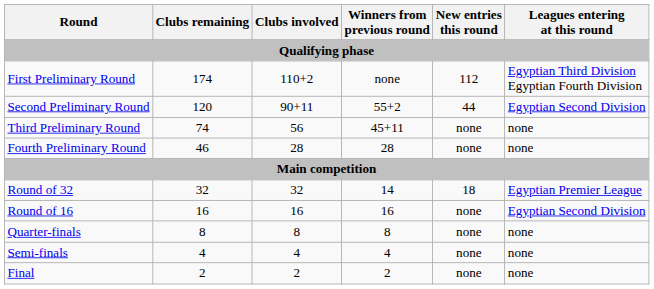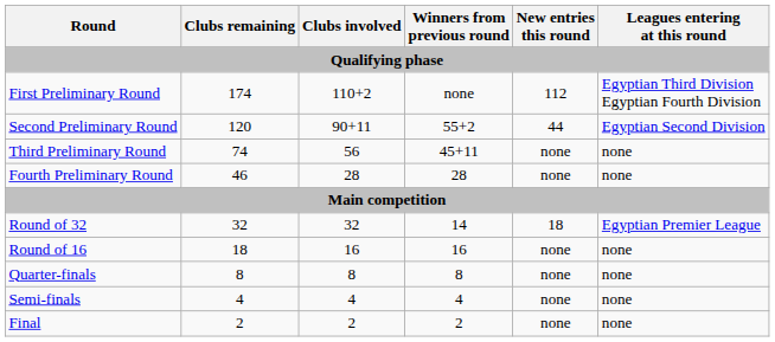Round of 16 | Clubs remaining: 16 -> 18
Round of 16 | Leagues entering at this round: Egyptian Second Division -> none
